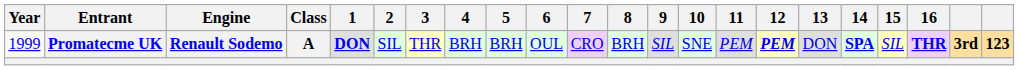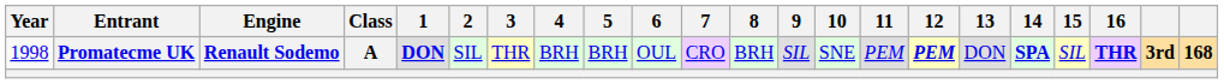Promatecme UK | Year: 1999 -> 1998
Promatecme UK | column 22: 123 -> 168
